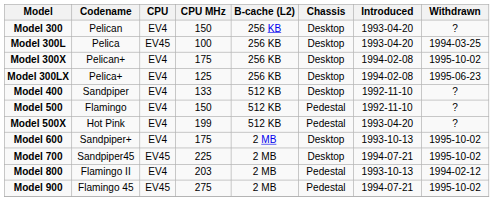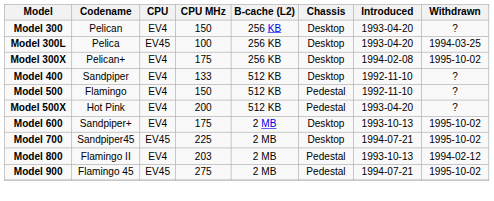- row: Model 300LX | Pelica+ | EV4 | 125 | 256 KB | Desktop | 1994-02-08 | 1995-06-23
Model 500X | CPU MHz: 199 -> 200
